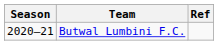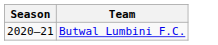- column: Ref
